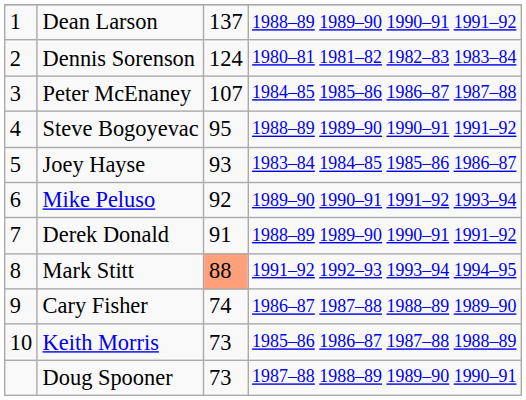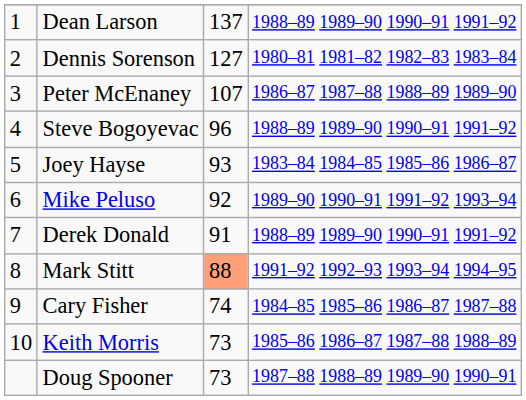Dennis Sorenson | column 3: 124 -> 127
Peter McEnaney | column 4: 1984–85 1985–86 1986–87 1987–88 -> 1986–87 1987–88 1988–89 1989–90
Steve Bogoyevac | column 3: 95 -> 96
Cary Fisher | column 4: 1986–87 1987–88 1988–89 1989–90 -> 1984–85 1985–86 1986–87 1987–88
